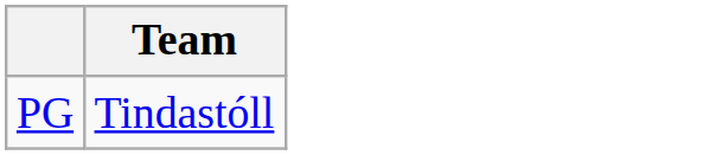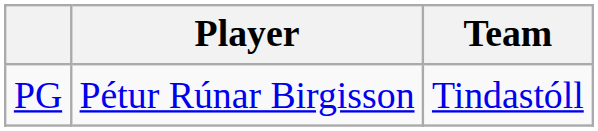+ column: Player | Pétur Rúnar Birgisson
